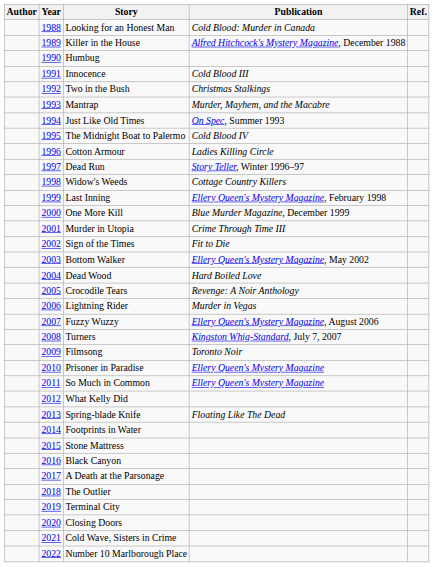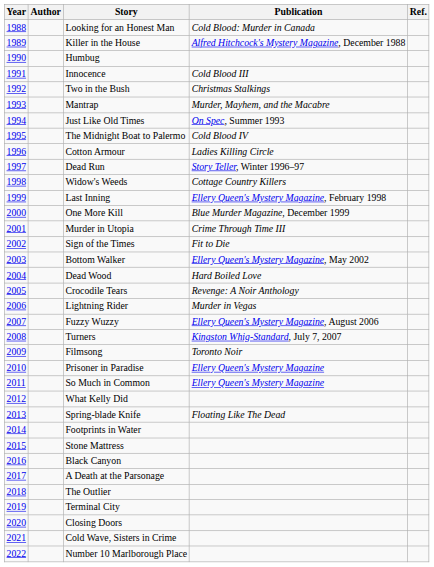columns swapped: Year <-> Author
